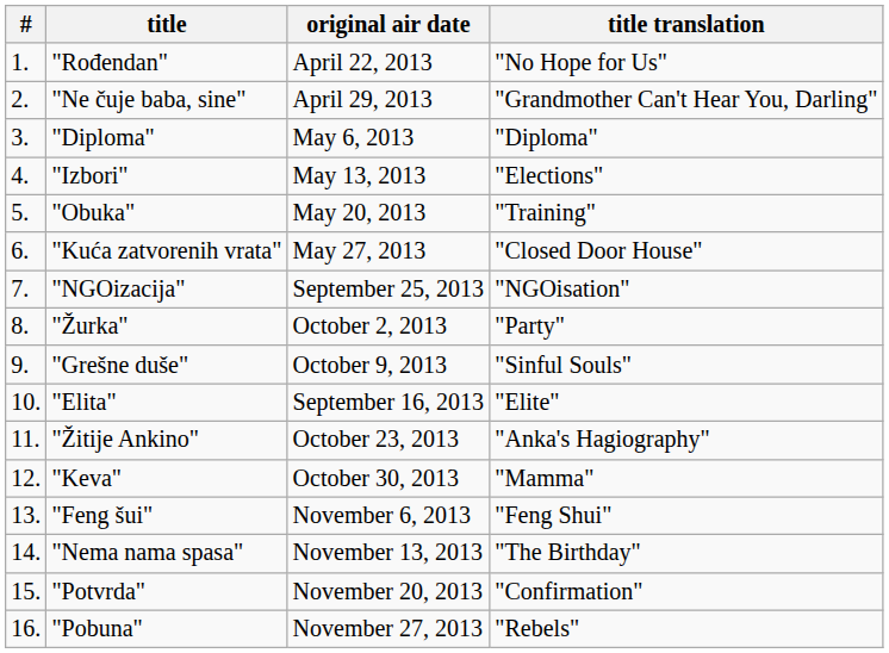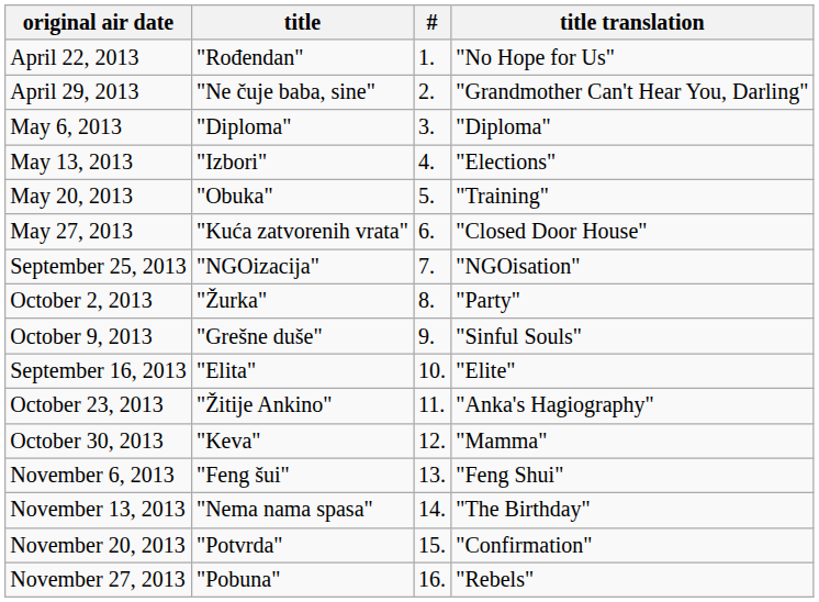columns swapped: # <-> original air date
